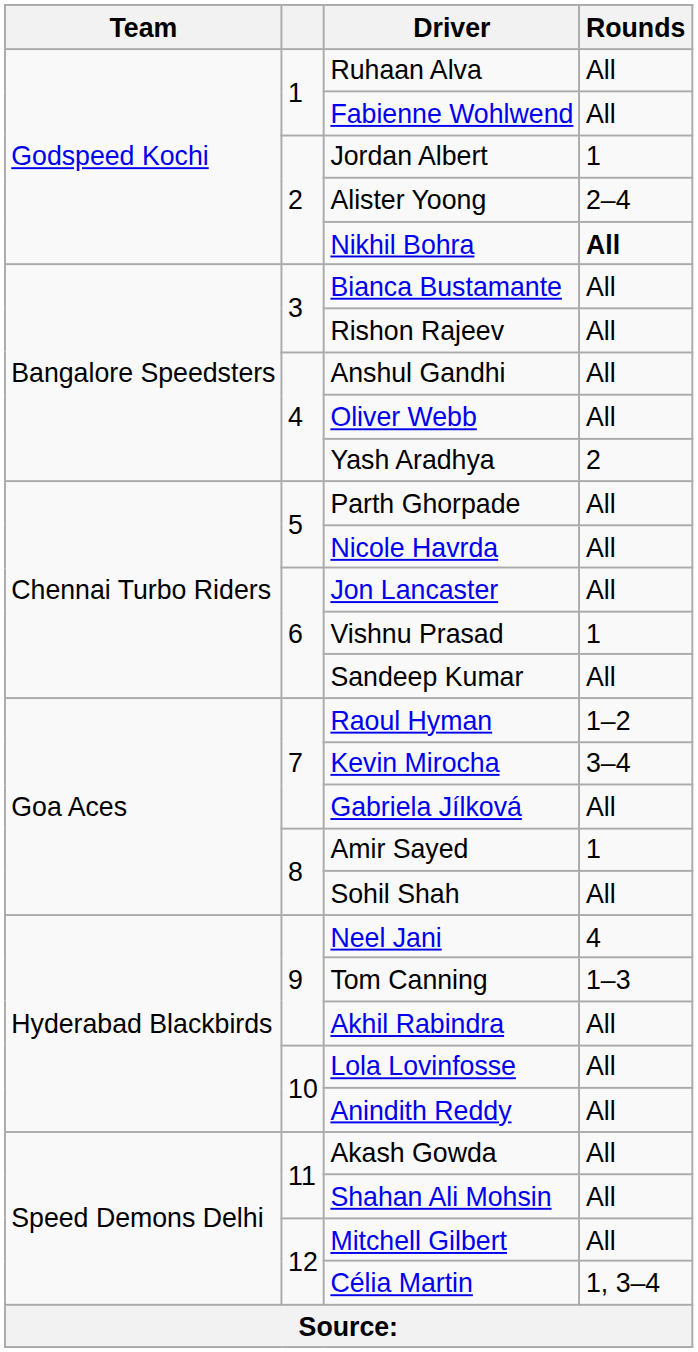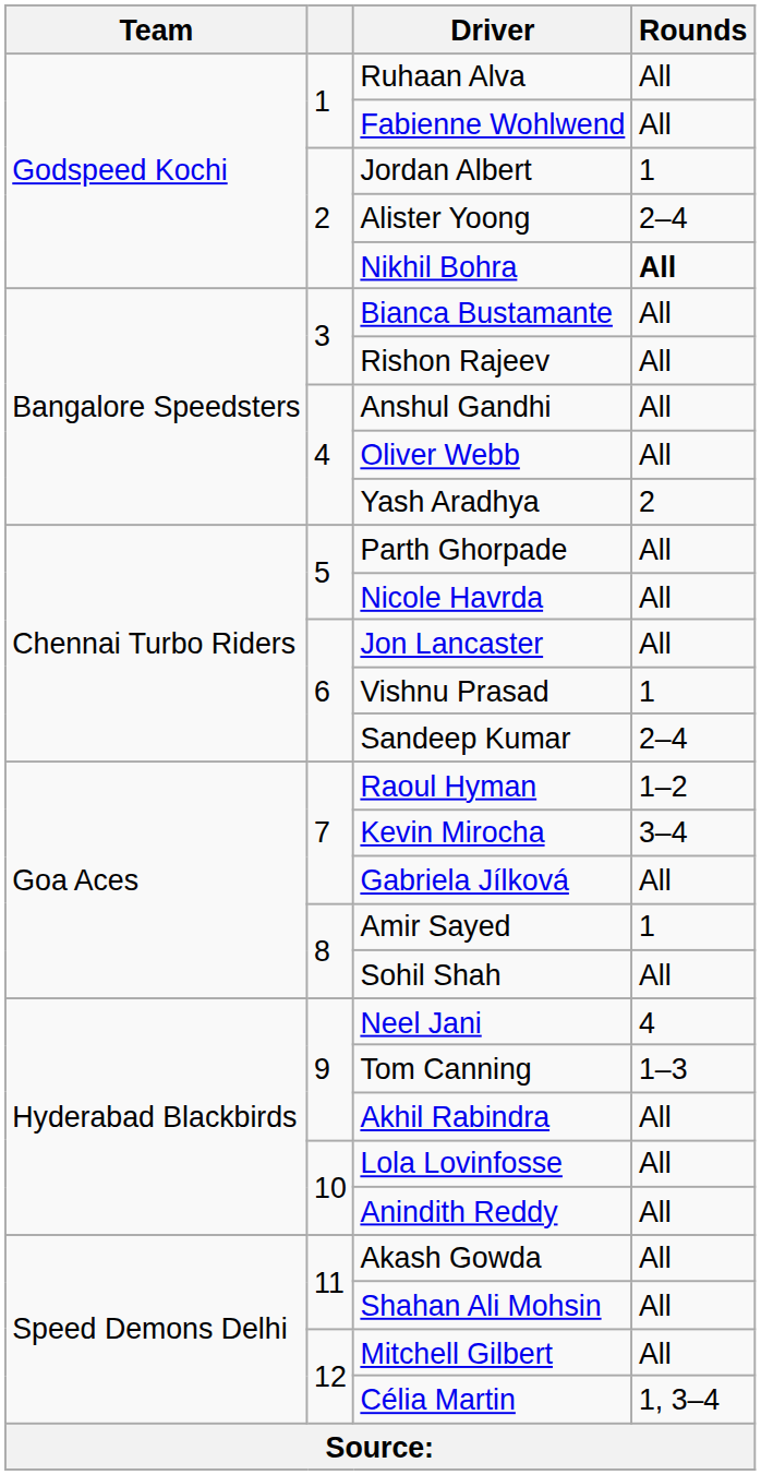Sandeep Kumar | Rounds: All -> 2–4
